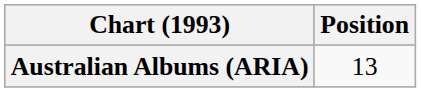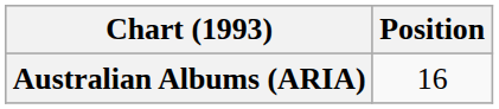Australian Albums (ARIA) | Position: 13 -> 16
